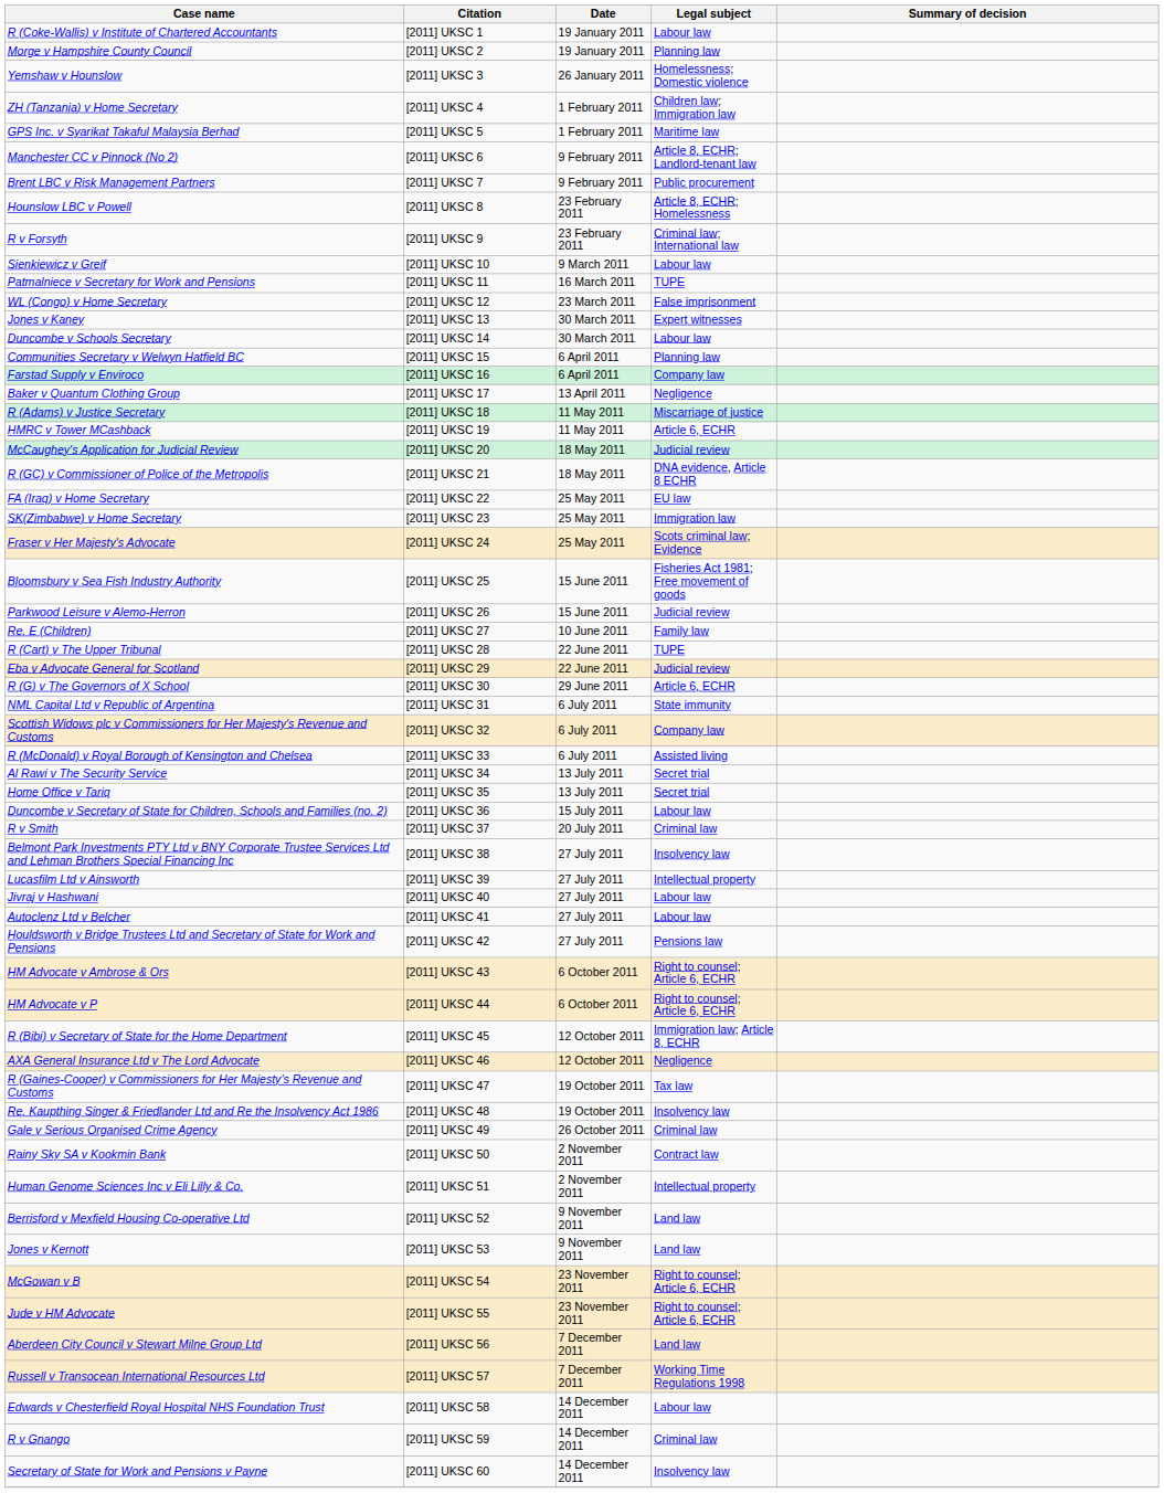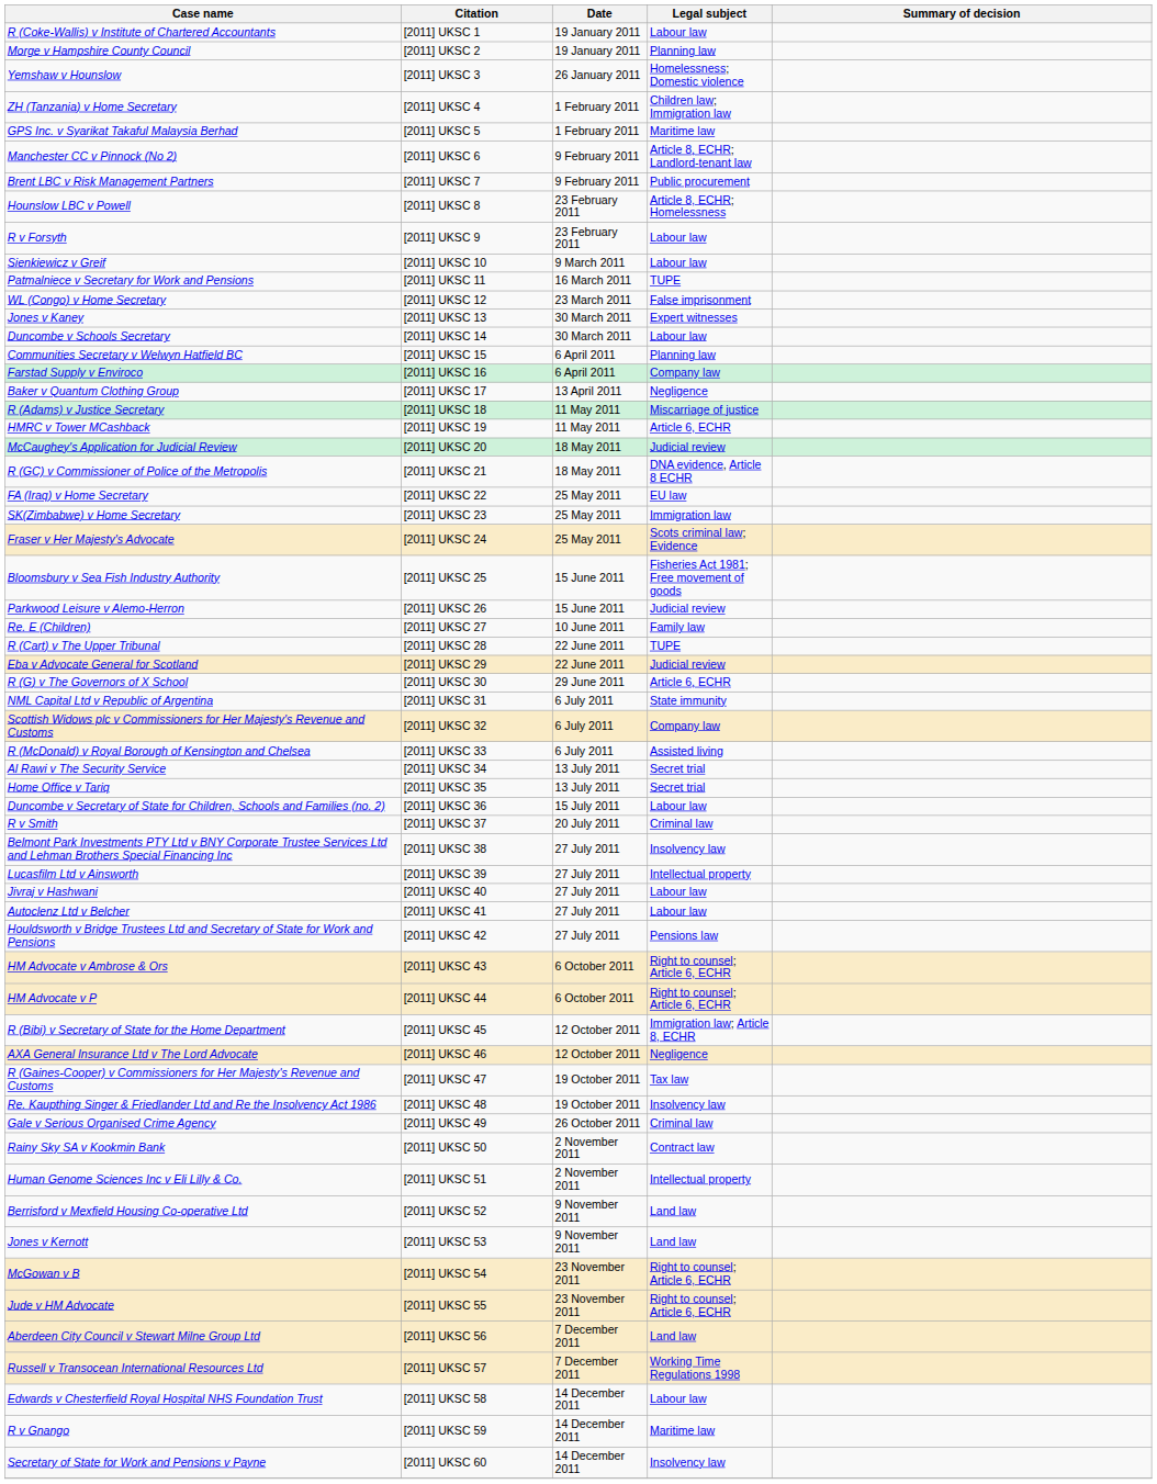R v Forsyth | Legal subject: Criminal law; International law -> Labour law
R v Gnango | Legal subject: Criminal law -> Maritime law
